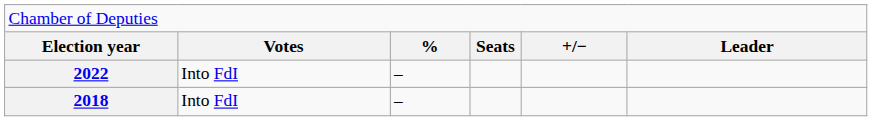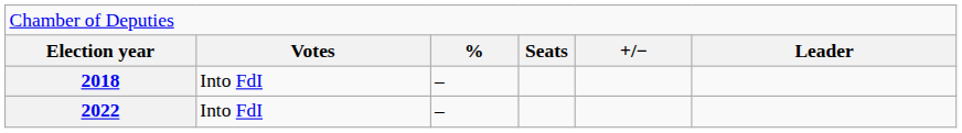rows swapped: 2018 <-> 2022
